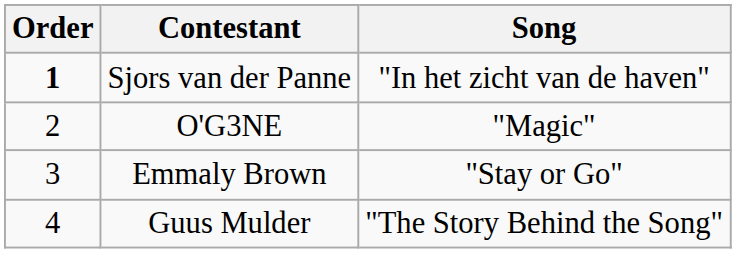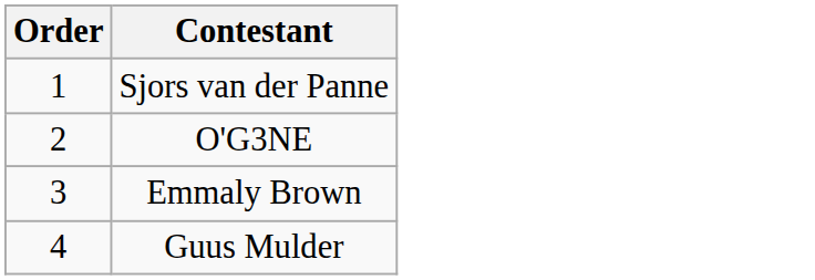- column: Song | "In het zicht van de haven" | "Magic" | "Stay or Go" | "The Story Behind the Song"
Sjors van der Panne | Order: bold -> normal
